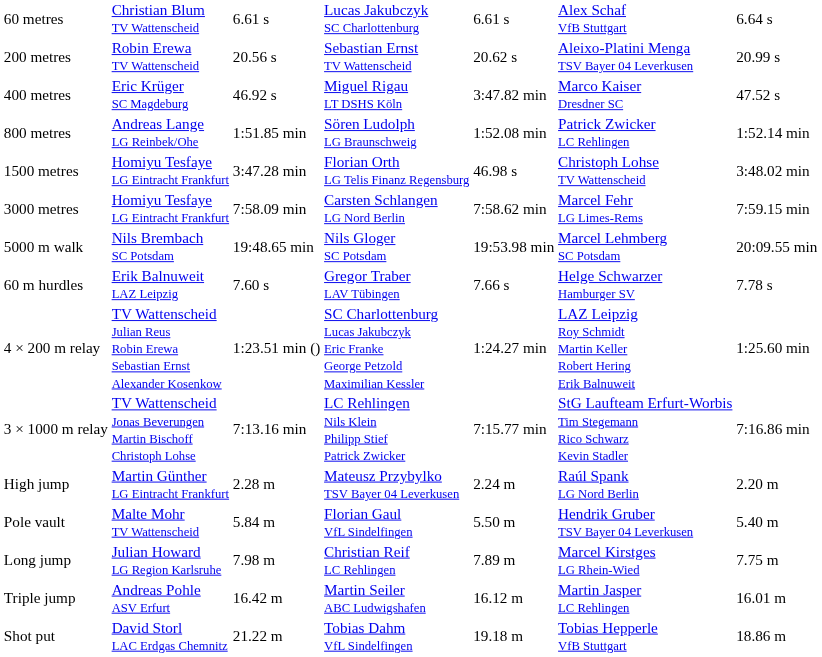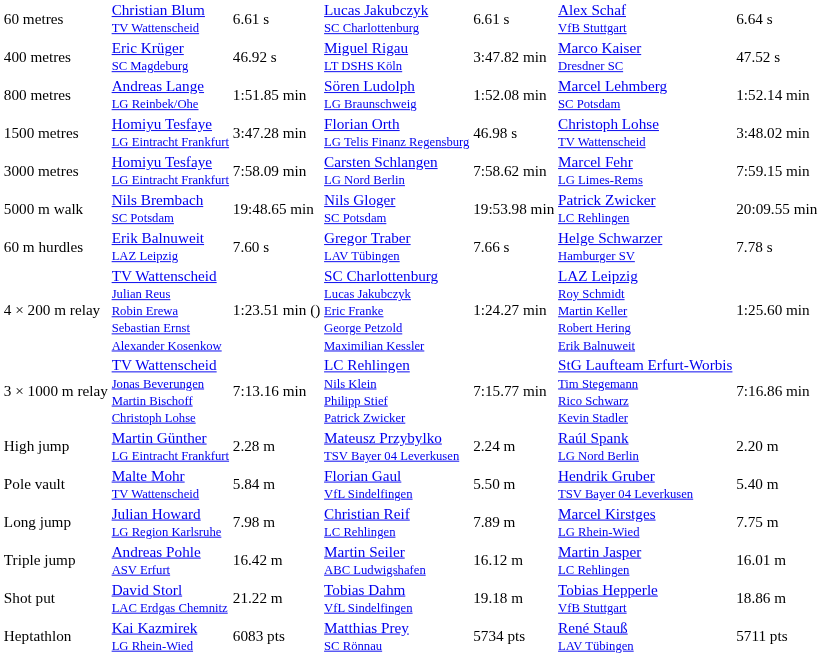- row: 200 metres | Robin Erewa TV Wattenscheid | 20.56 s | Sebastian Ernst TV Wattenscheid | 20.62 s | Aleixo-Platini Menga TSV Bayer 04 Leverkusen | 20.99 s
800 metres | column 6: Patrick Zwicker LC Rehlingen -> Marcel Lehmberg SC Potsdam
5000 m walk | column 6: Marcel Lehmberg SC Potsdam -> Patrick Zwicker LC Rehlingen
+ row: Heptathlon | Kai Kazmirek LG Rhein-Wied | 6083 pts | Matthias Prey SC Rönnau | 5734 pts | René Stauß LAV Tübingen | 5711 pts
